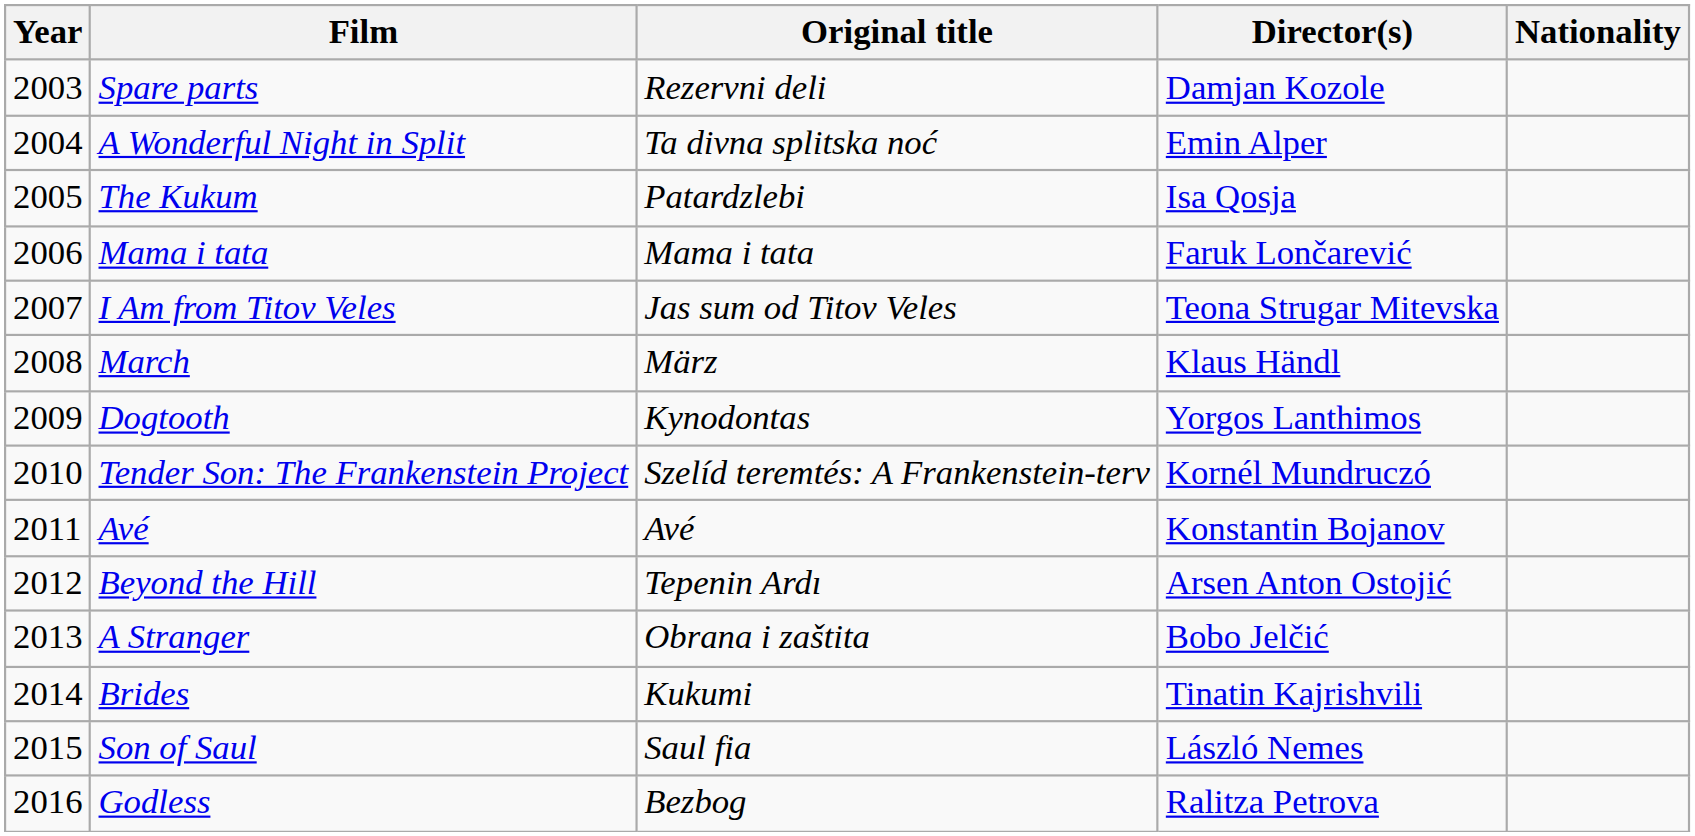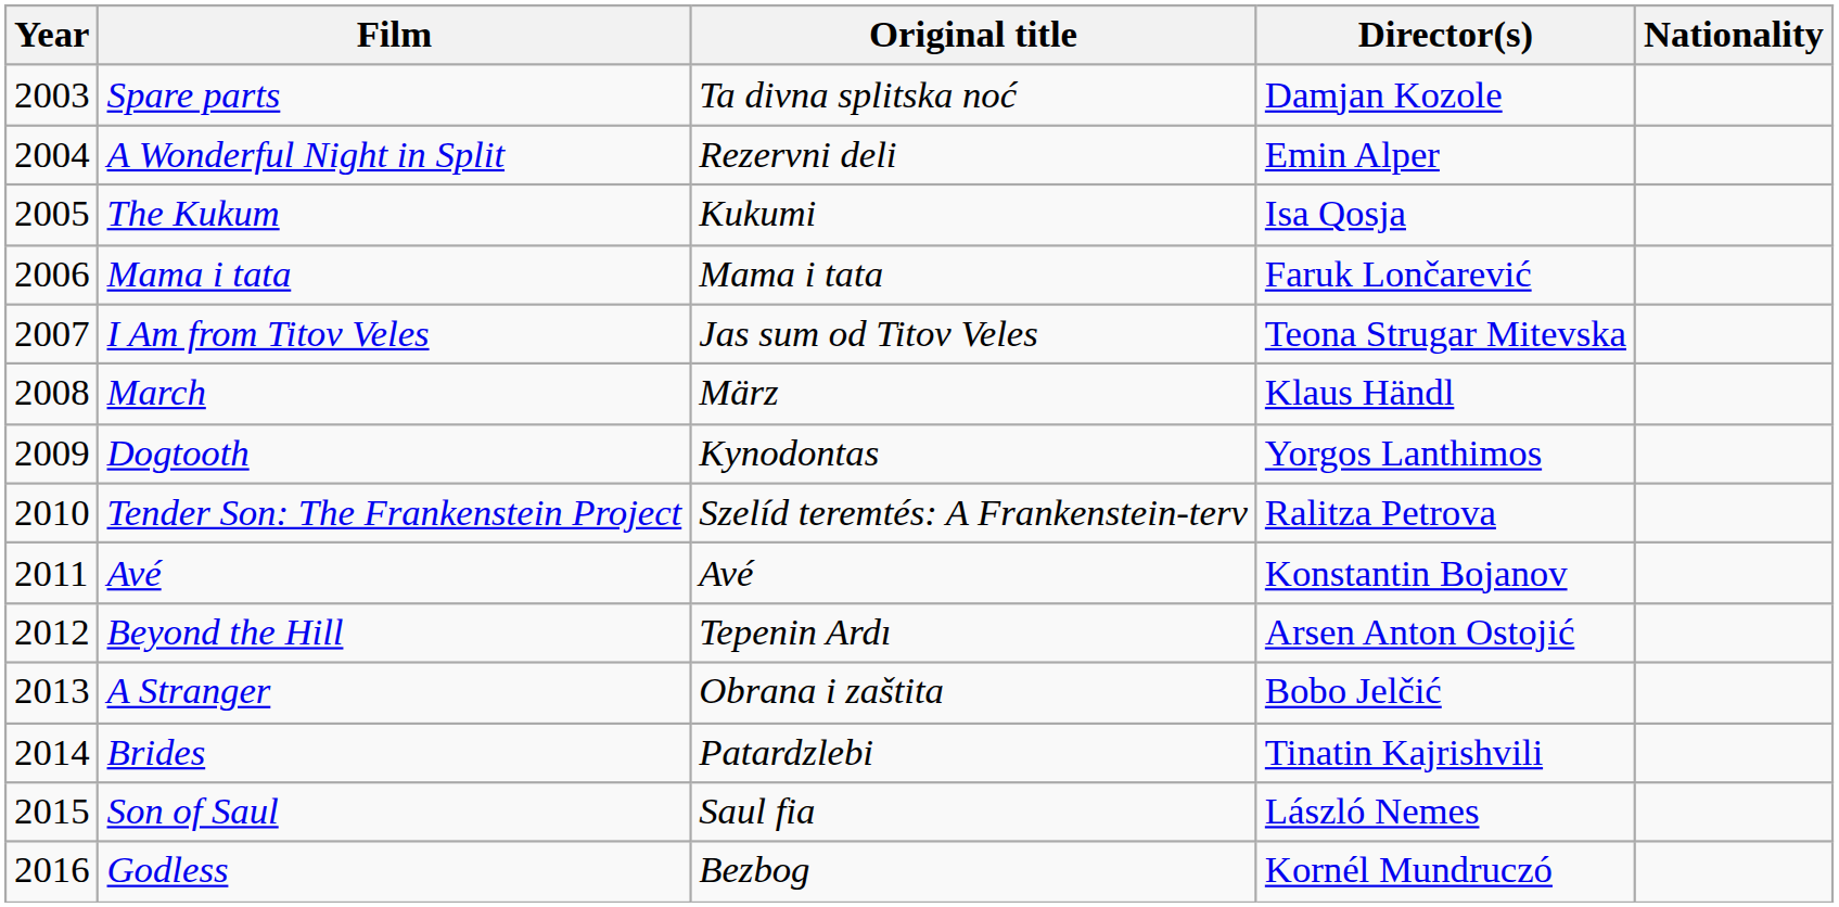Spare parts | Original title: Rezervni deli -> Ta divna splitska noć
A Wonderful Night in Split | Original title: Ta divna splitska noć -> Rezervni deli
The Kukum | Original title: Patardzlebi -> Kukumi
Tender Son: The Frankenstein Project | Director(s): Kornél Mundruczó -> Ralitza Petrova
Brides | Original title: Kukumi -> Patardzlebi
Godless | Director(s): Ralitza Petrova -> Kornél Mundruczó
